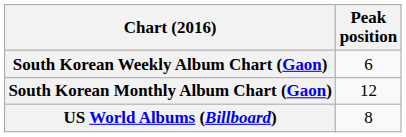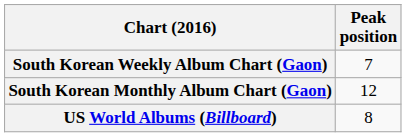South Korean Weekly Album Chart (Gaon) | Peak position: 6 -> 7
